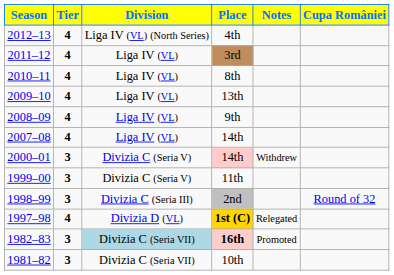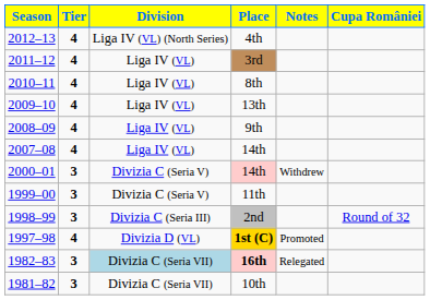1st (C) | Notes: Relegated -> Promoted
16th | Notes: Promoted -> Relegated
